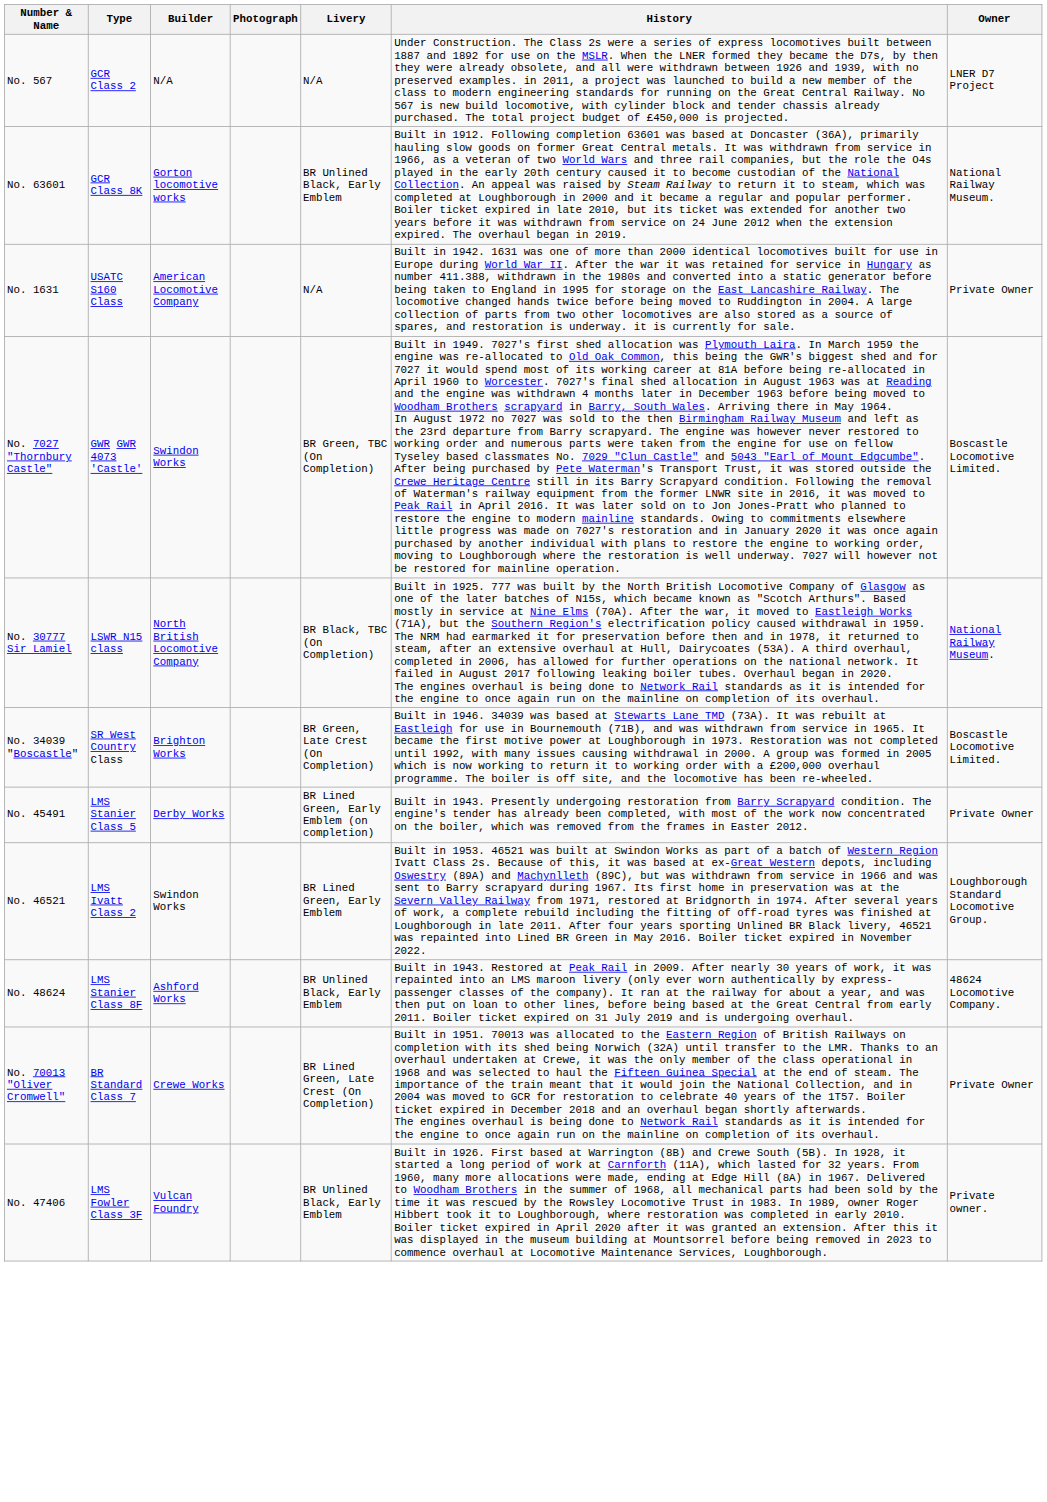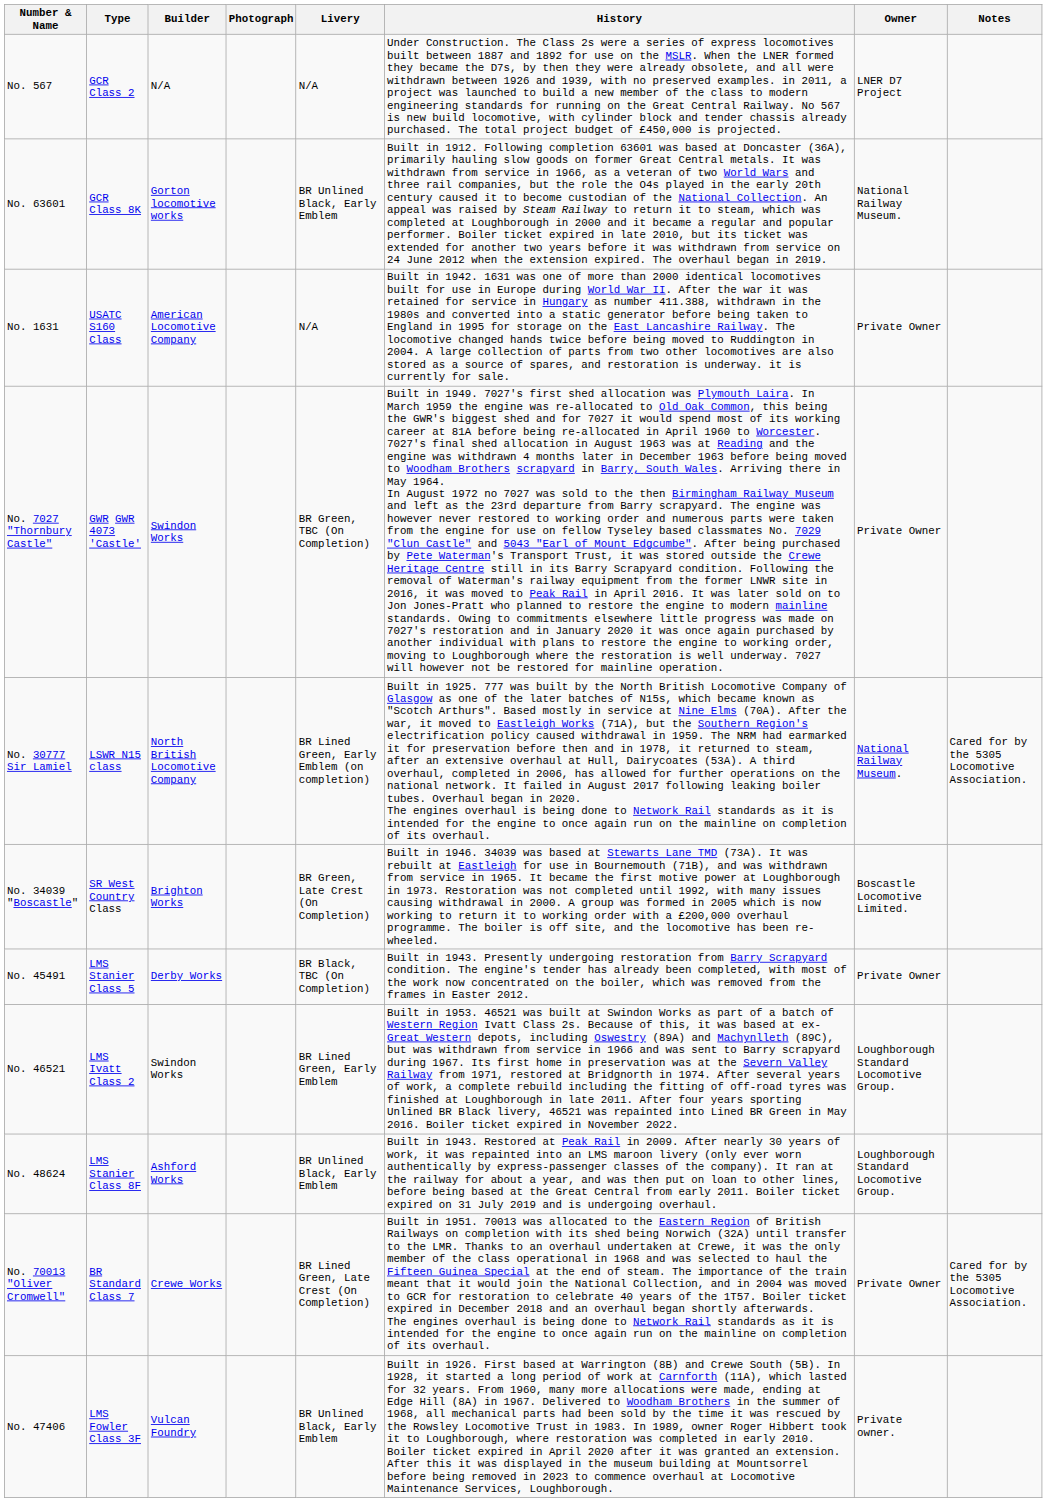+ column: Notes | Cared for by the 5305 Locomotive Association. | Cared for by the 5305 Locomotive Association.
No. 7027 "Thornbury Castle" | Owner: Boscastle Locomotive Limited. -> Private Owner
No. 30777 Sir Lamiel | Livery: BR Black, TBC (On Completion) -> BR Lined Green, Early Emblem (on completion)
No. 45491 | Livery: BR Lined Green, Early Emblem (on completion) -> BR Black, TBC (On Completion)
No. 48624 | Owner: 48624 Locomotive Company. -> Loughborough Standard Locomotive Group.
